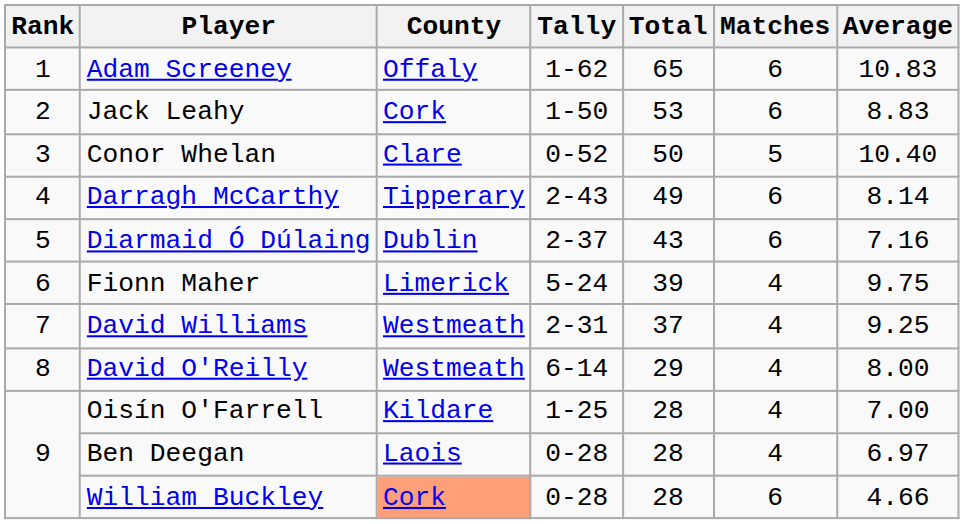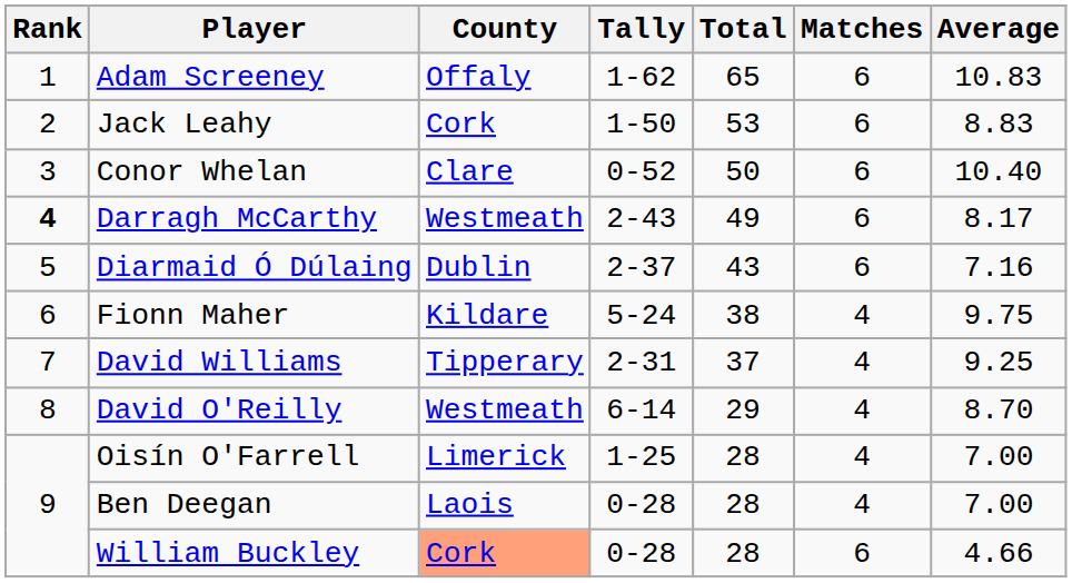Conor Whelan | Matches: 5 -> 6
Darragh McCarthy | Rank: normal -> bold
Darragh McCarthy | County: Tipperary -> Westmeath
Darragh McCarthy | Average: 8.14 -> 8.17
Fionn Maher | County: Limerick -> Kildare
Fionn Maher | Total: 39 -> 38
David Williams | County: Westmeath -> Tipperary
David O'Reilly | Average: 8.00 -> 8.70
Oisín O'Farrell | County: Kildare -> Limerick
Ben Deegan | Average: 6.97 -> 7.00
